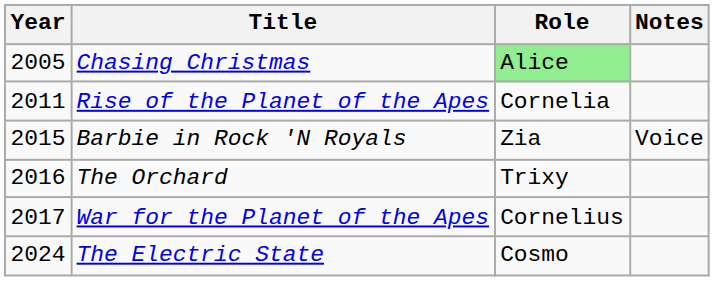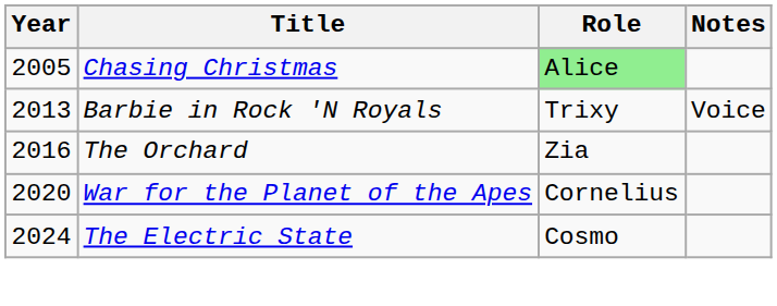- row: 2011 | Rise of the Planet of the Apes | Cornelia
Barbie in Rock 'N Royals | Year: 2015 -> 2013
Barbie in Rock 'N Royals | Role: Zia -> Trixy
The Orchard | Role: Trixy -> Zia
War for the Planet of the Apes | Year: 2017 -> 2020
